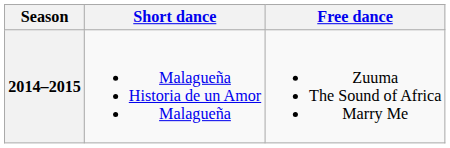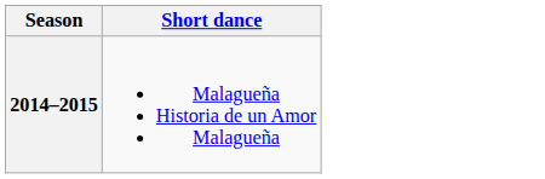- column: Free dance | Zuuma The Sound of Africa Marry Me
